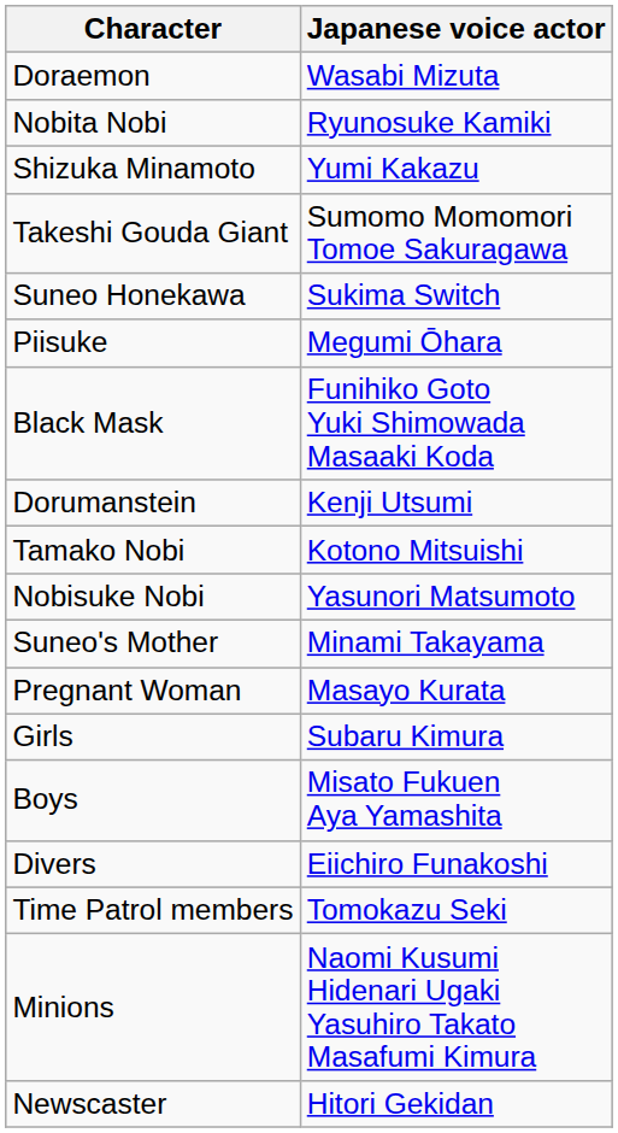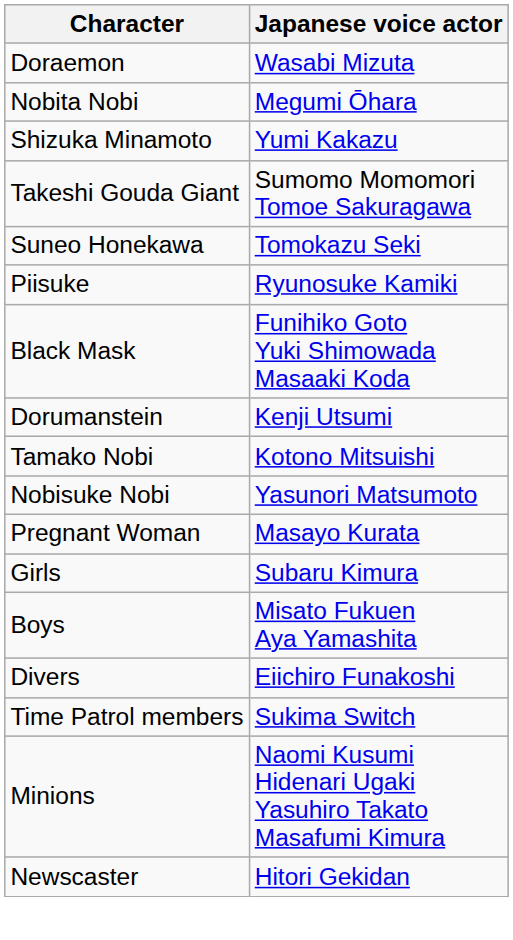Nobita Nobi | Japanese voice actor: Ryunosuke Kamiki -> Megumi Ōhara
Suneo Honekawa | Japanese voice actor: Sukima Switch -> Tomokazu Seki
Piisuke | Japanese voice actor: Megumi Ōhara -> Ryunosuke Kamiki
- row: Suneo's Mother | Minami Takayama
Time Patrol members | Japanese voice actor: Tomokazu Seki -> Sukima Switch
